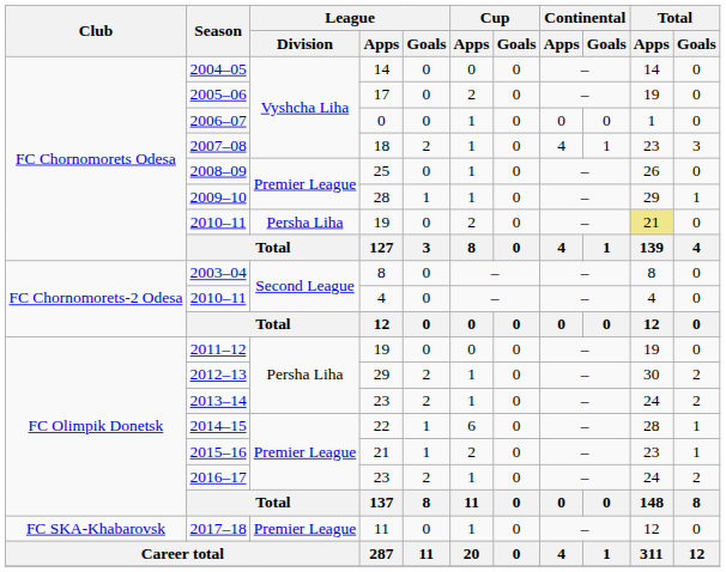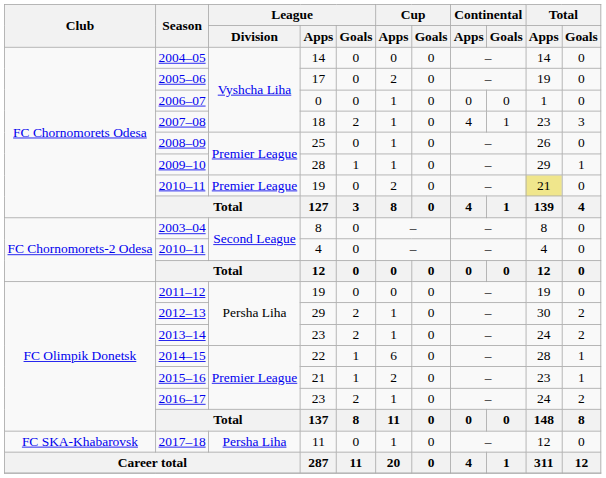2010–11 / 19 | League / Division: Persha Liha -> Premier League
2017–18 | League / Division: Premier League -> Persha Liha
